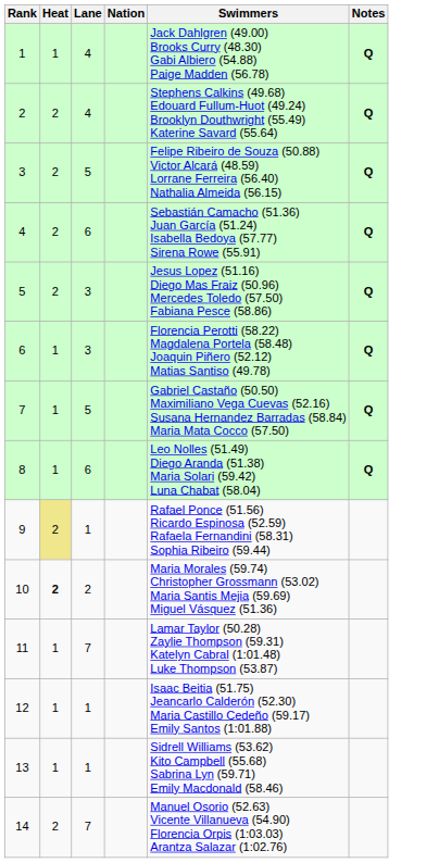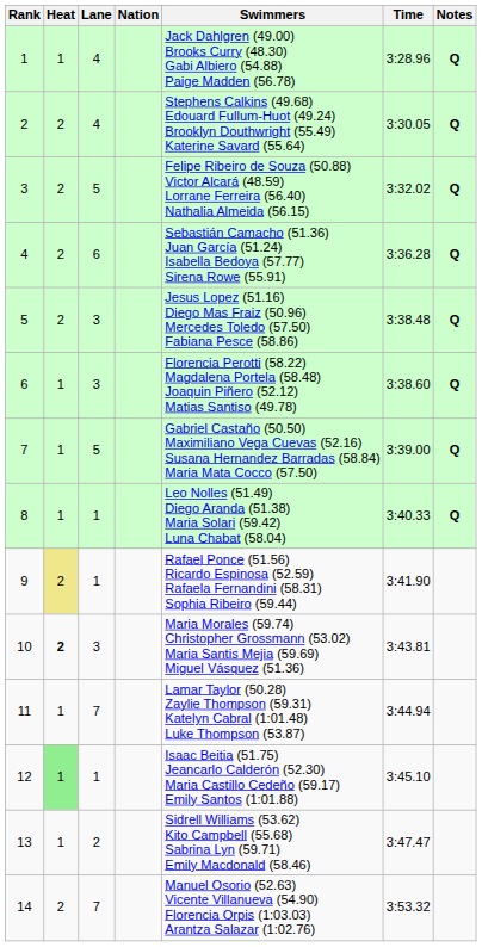+ column: Time | 3:28.96 | 3:30.05 | 3:32.02 | 3:36.28 | 3:38.48 | 3:38.60 | 3:39.00 | 3:40.33 | 3:41.90 | 3:43.81 | 3:44.94 | 3:45.10 | 3:47.47 | 3:53.32
8 | Lane: 6 -> 1
10 | Lane: 2 -> 3
12 | Heat: no background -> lightgreen background
13 | Lane: 1 -> 2
